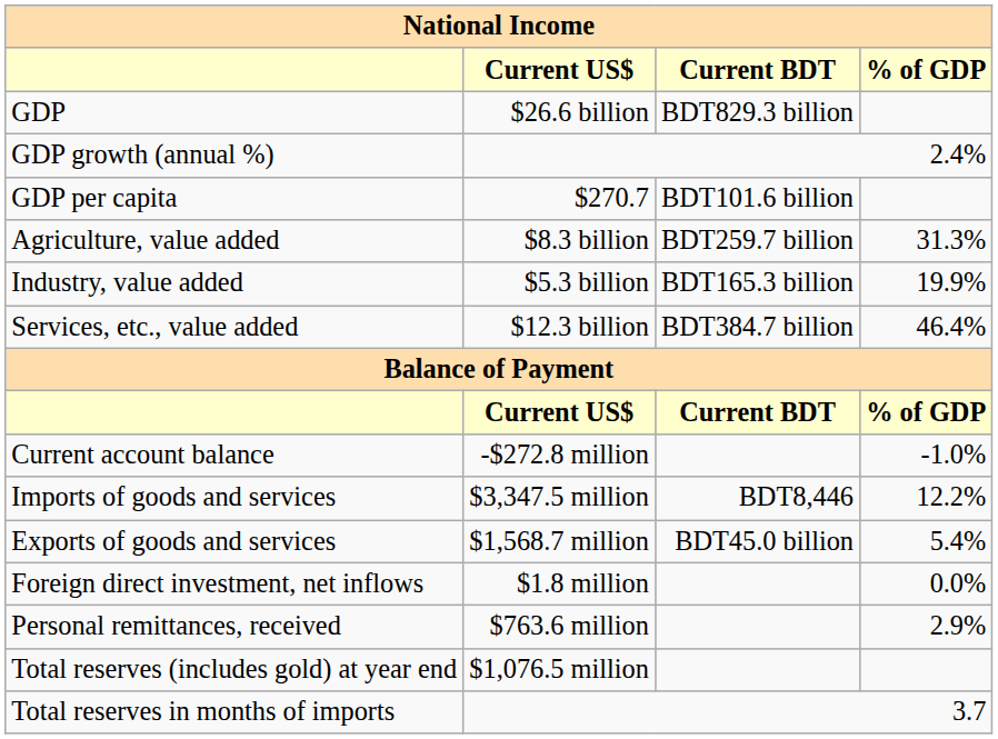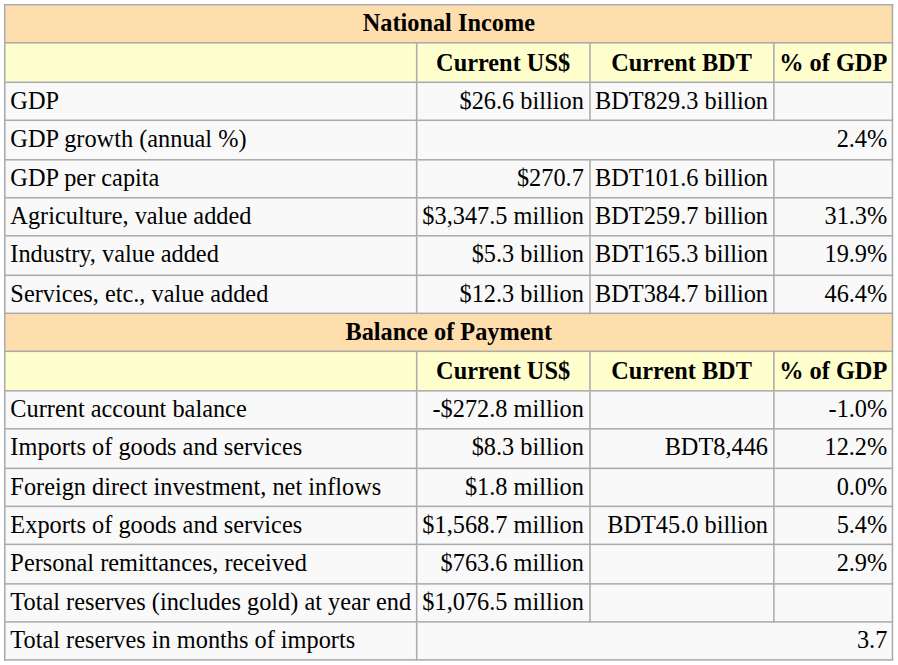Agriculture, value added | Current US$: $8.3 billion -> $3,347.5 million
Imports of goods and services | Current US$: $3,347.5 million -> $8.3 billion
rows swapped: Exports of goods and services <-> Foreign direct investment, net inflows
